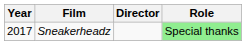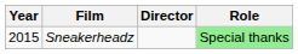Sneakerheadz | Year: 2017 -> 2015
